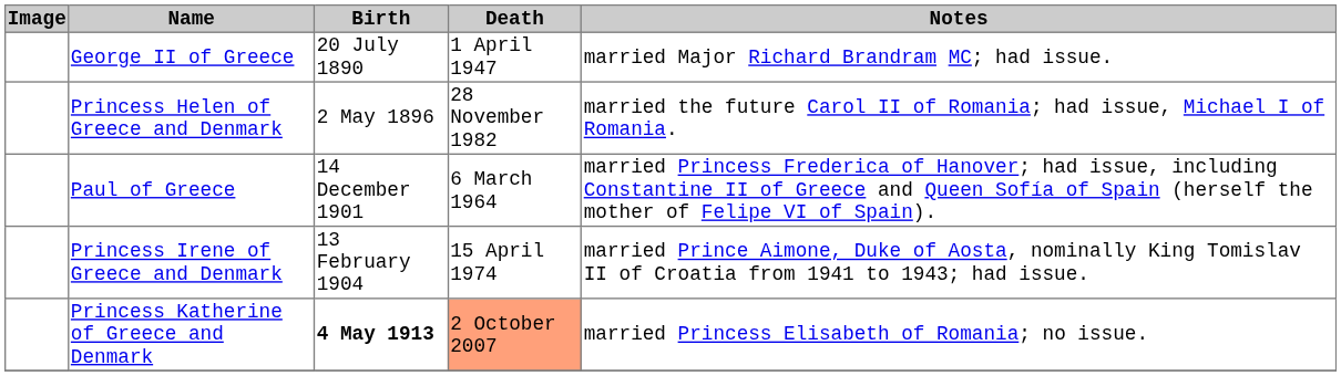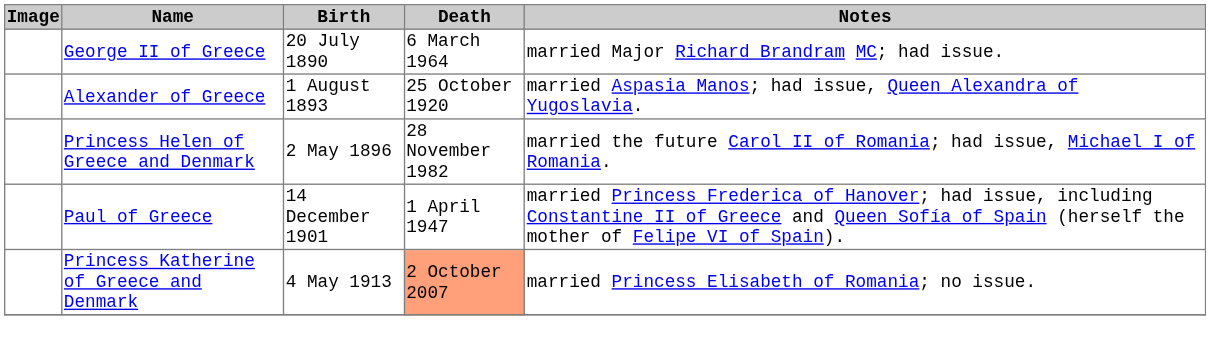George II of Greece | Death: 1 April 1947 -> 6 March 1964
+ row: Alexander of Greece | 1 August 1893 | 25 October 1920 | married Aspasia Manos; had issue, Queen Alexandra of Yugoslavia.
Paul of Greece | Death: 6 March 1964 -> 1 April 1947
- row: Princess Irene of Greece and Denmark | 13 February 1904 | 15 April 1974 | married Prince Aimone, Duke of Aosta, nominally King Tomislav II of Croatia from 1941 to 1943; had issue.
Princess Katherine of Greece and Denmark | Birth: bold -> normal
